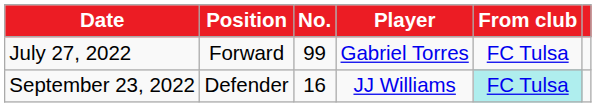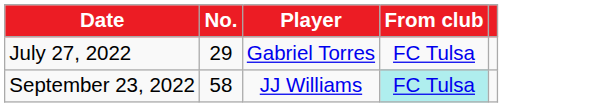- column: Position | Forward | Defender
July 27, 2022 | No.: 99 -> 29
September 23, 2022 | No.: 16 -> 58
